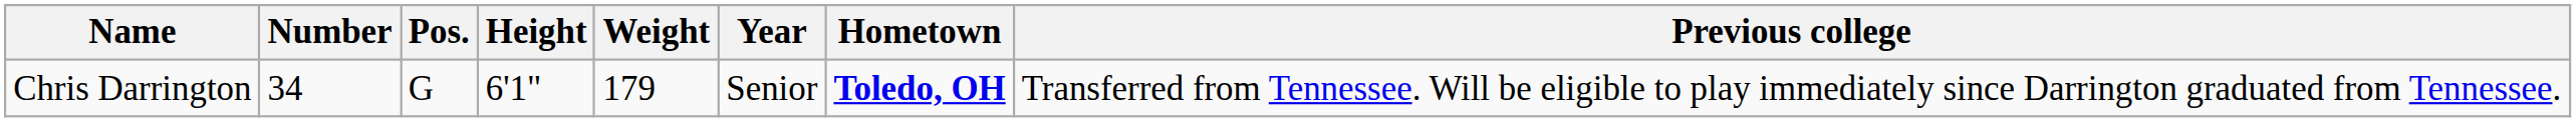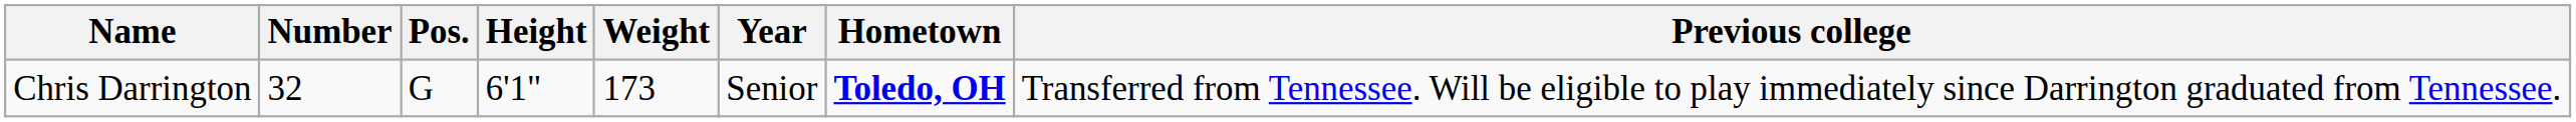Chris Darrington | Number: 34 -> 32
Chris Darrington | Weight: 179 -> 173
